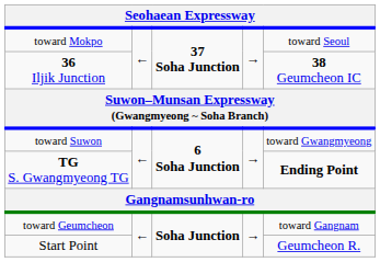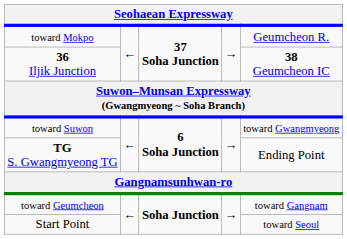toward Mokpo | column 5: toward Seoul -> Geumcheon R.
TG S. Gwangmyeong TG | column 5: bold -> normal
Start Point | column 5: Geumcheon R. -> toward Seoul
